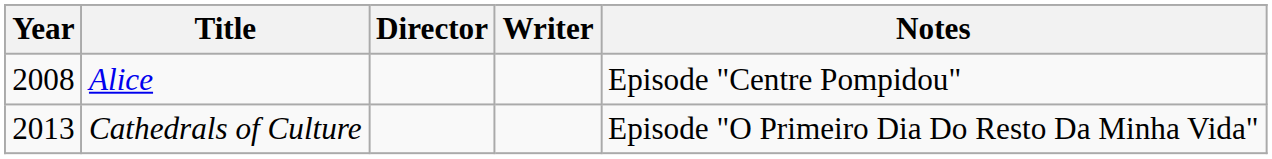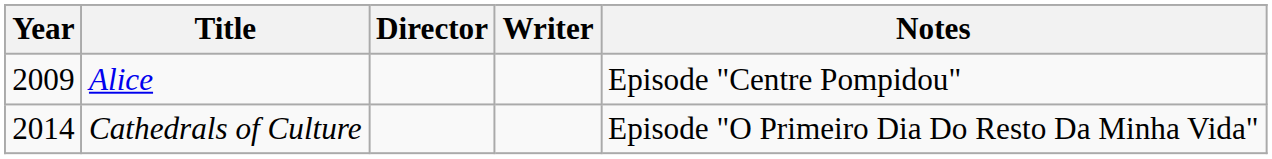Alice | Year: 2008 -> 2009
Cathedrals of Culture | Year: 2013 -> 2014
